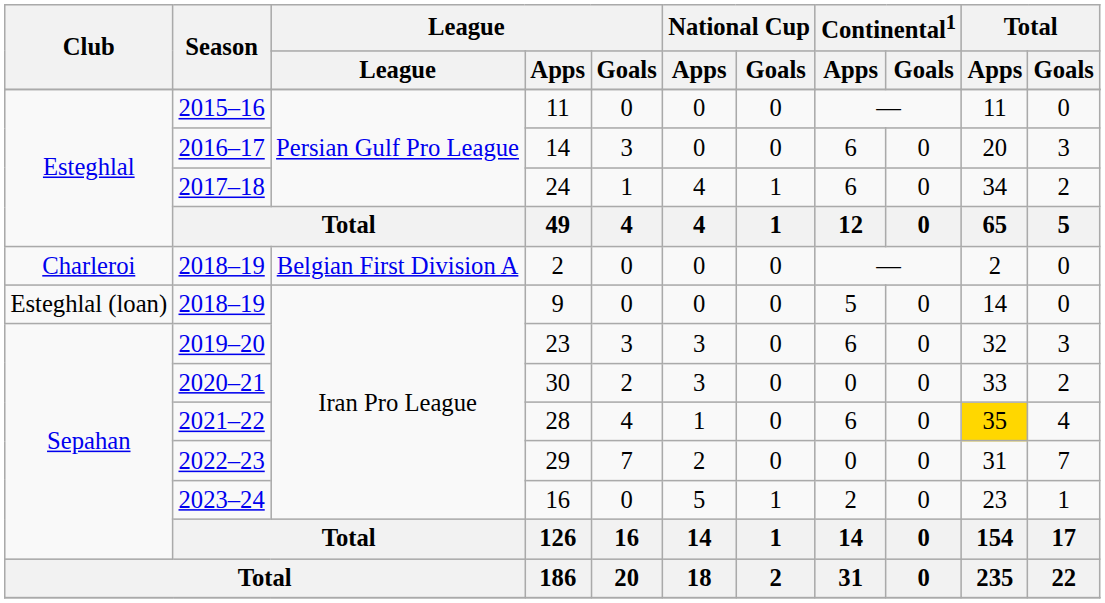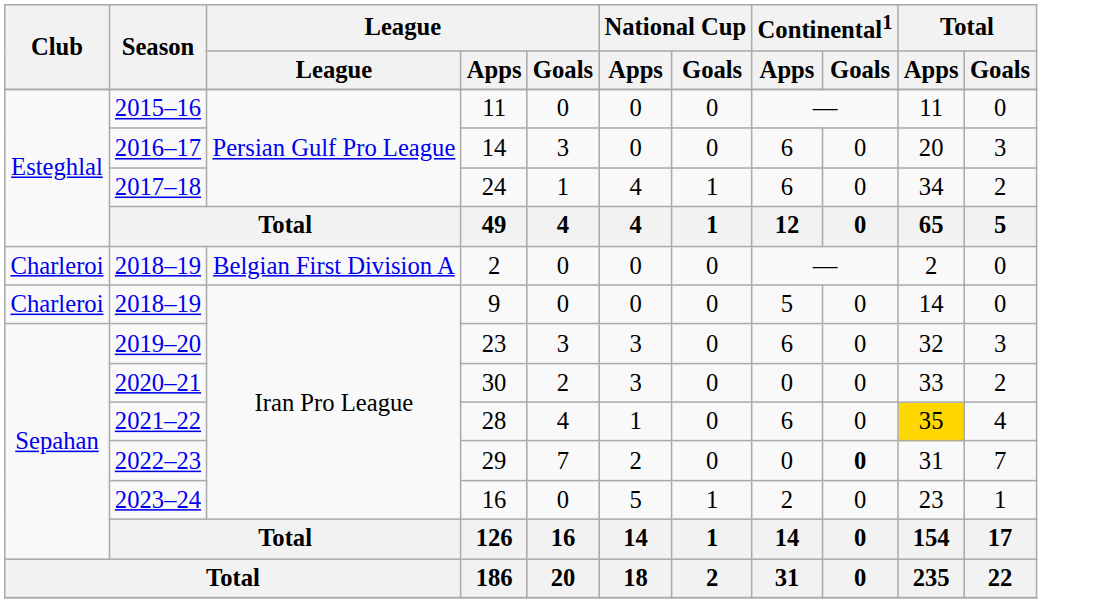9 | Club: Esteghlal (loan) -> Charleroi
29 | Continental1 / Goals: normal -> bold
